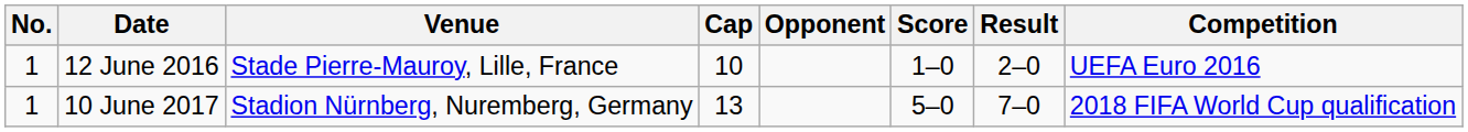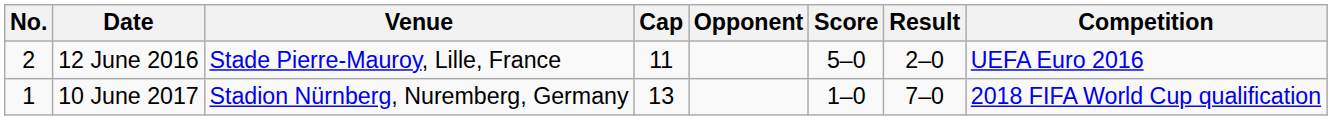12 June 2016 | No.: 1 -> 2
12 June 2016 | Cap: 10 -> 11
12 June 2016 | Score: 1–0 -> 5–0
10 June 2017 | Score: 5–0 -> 1–0
